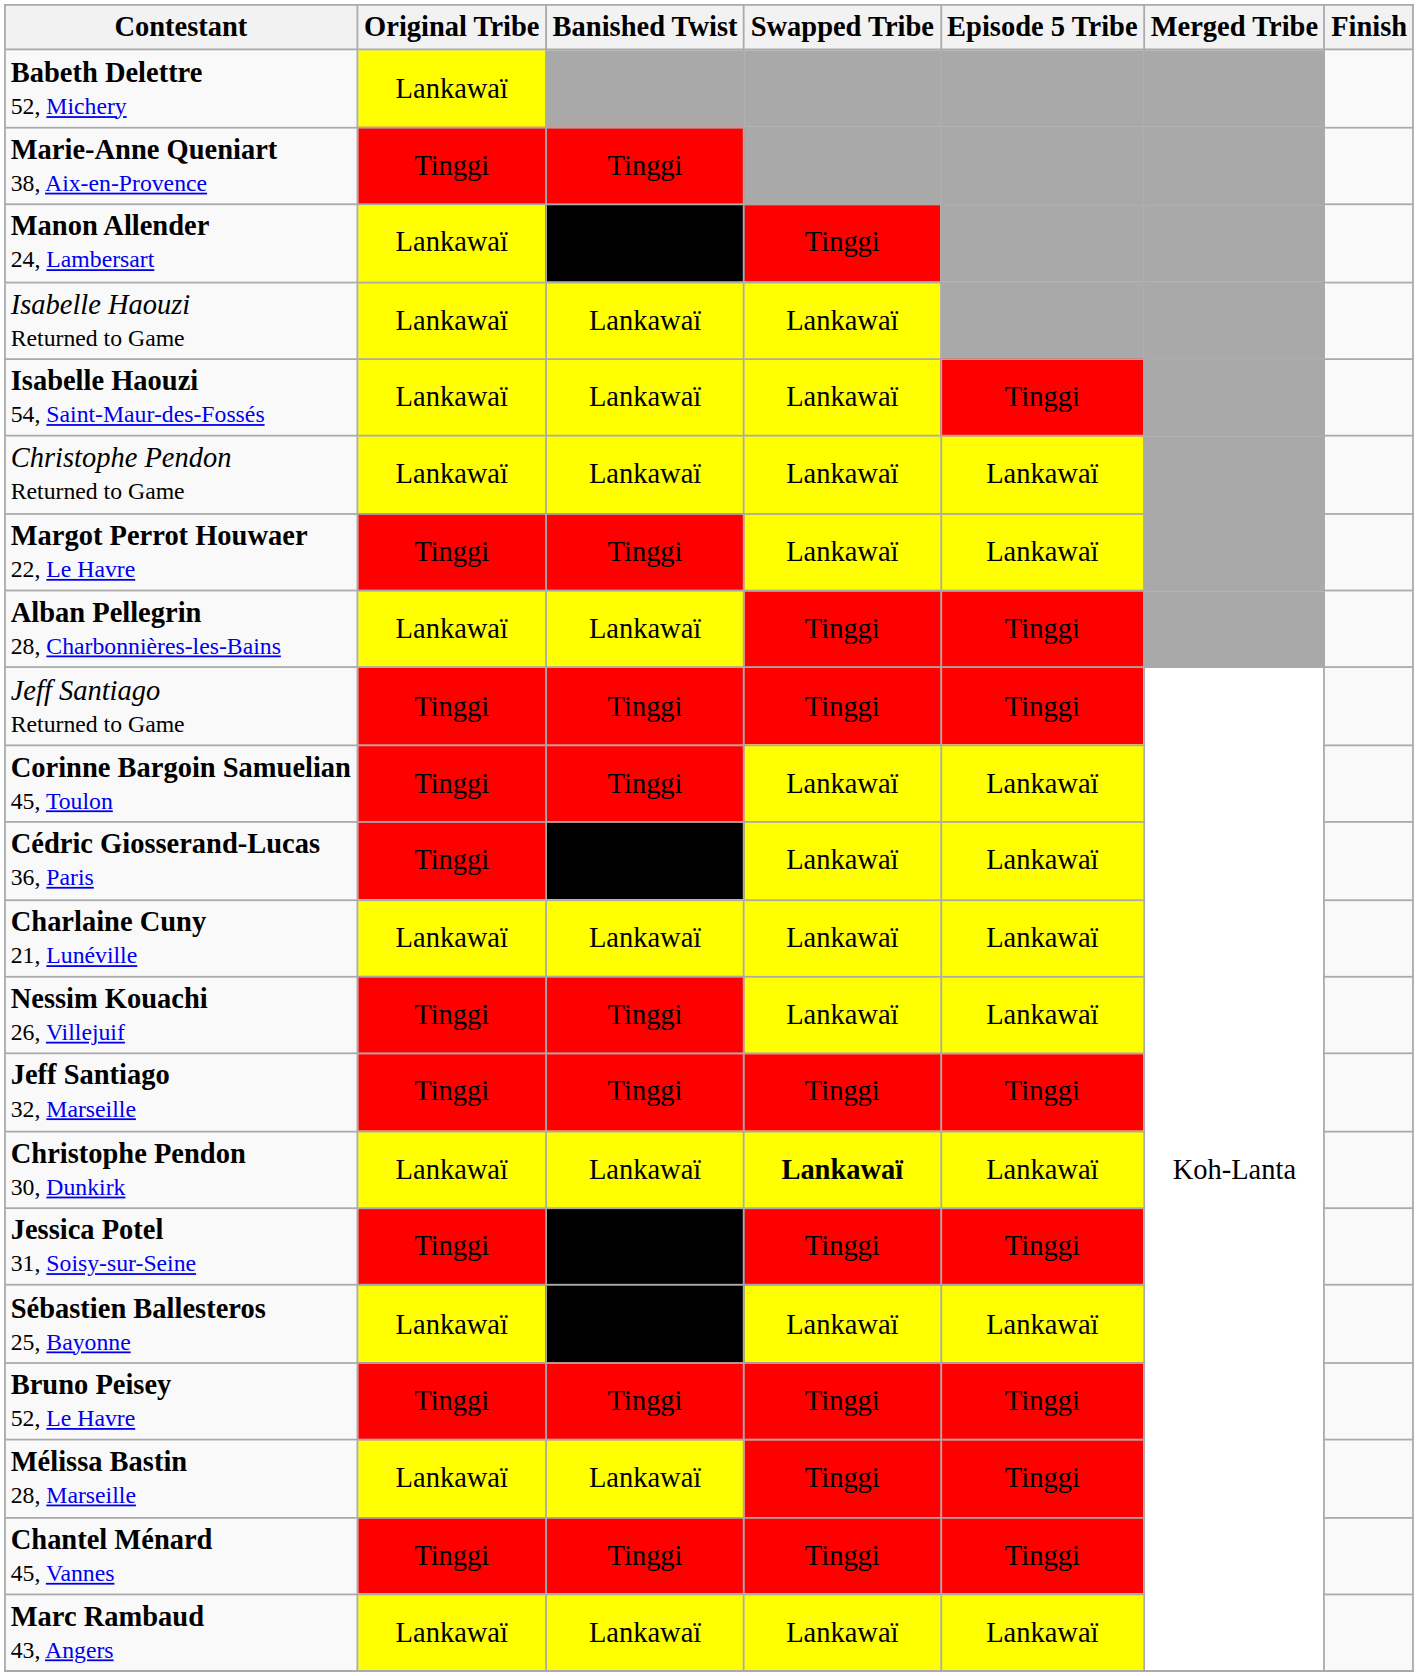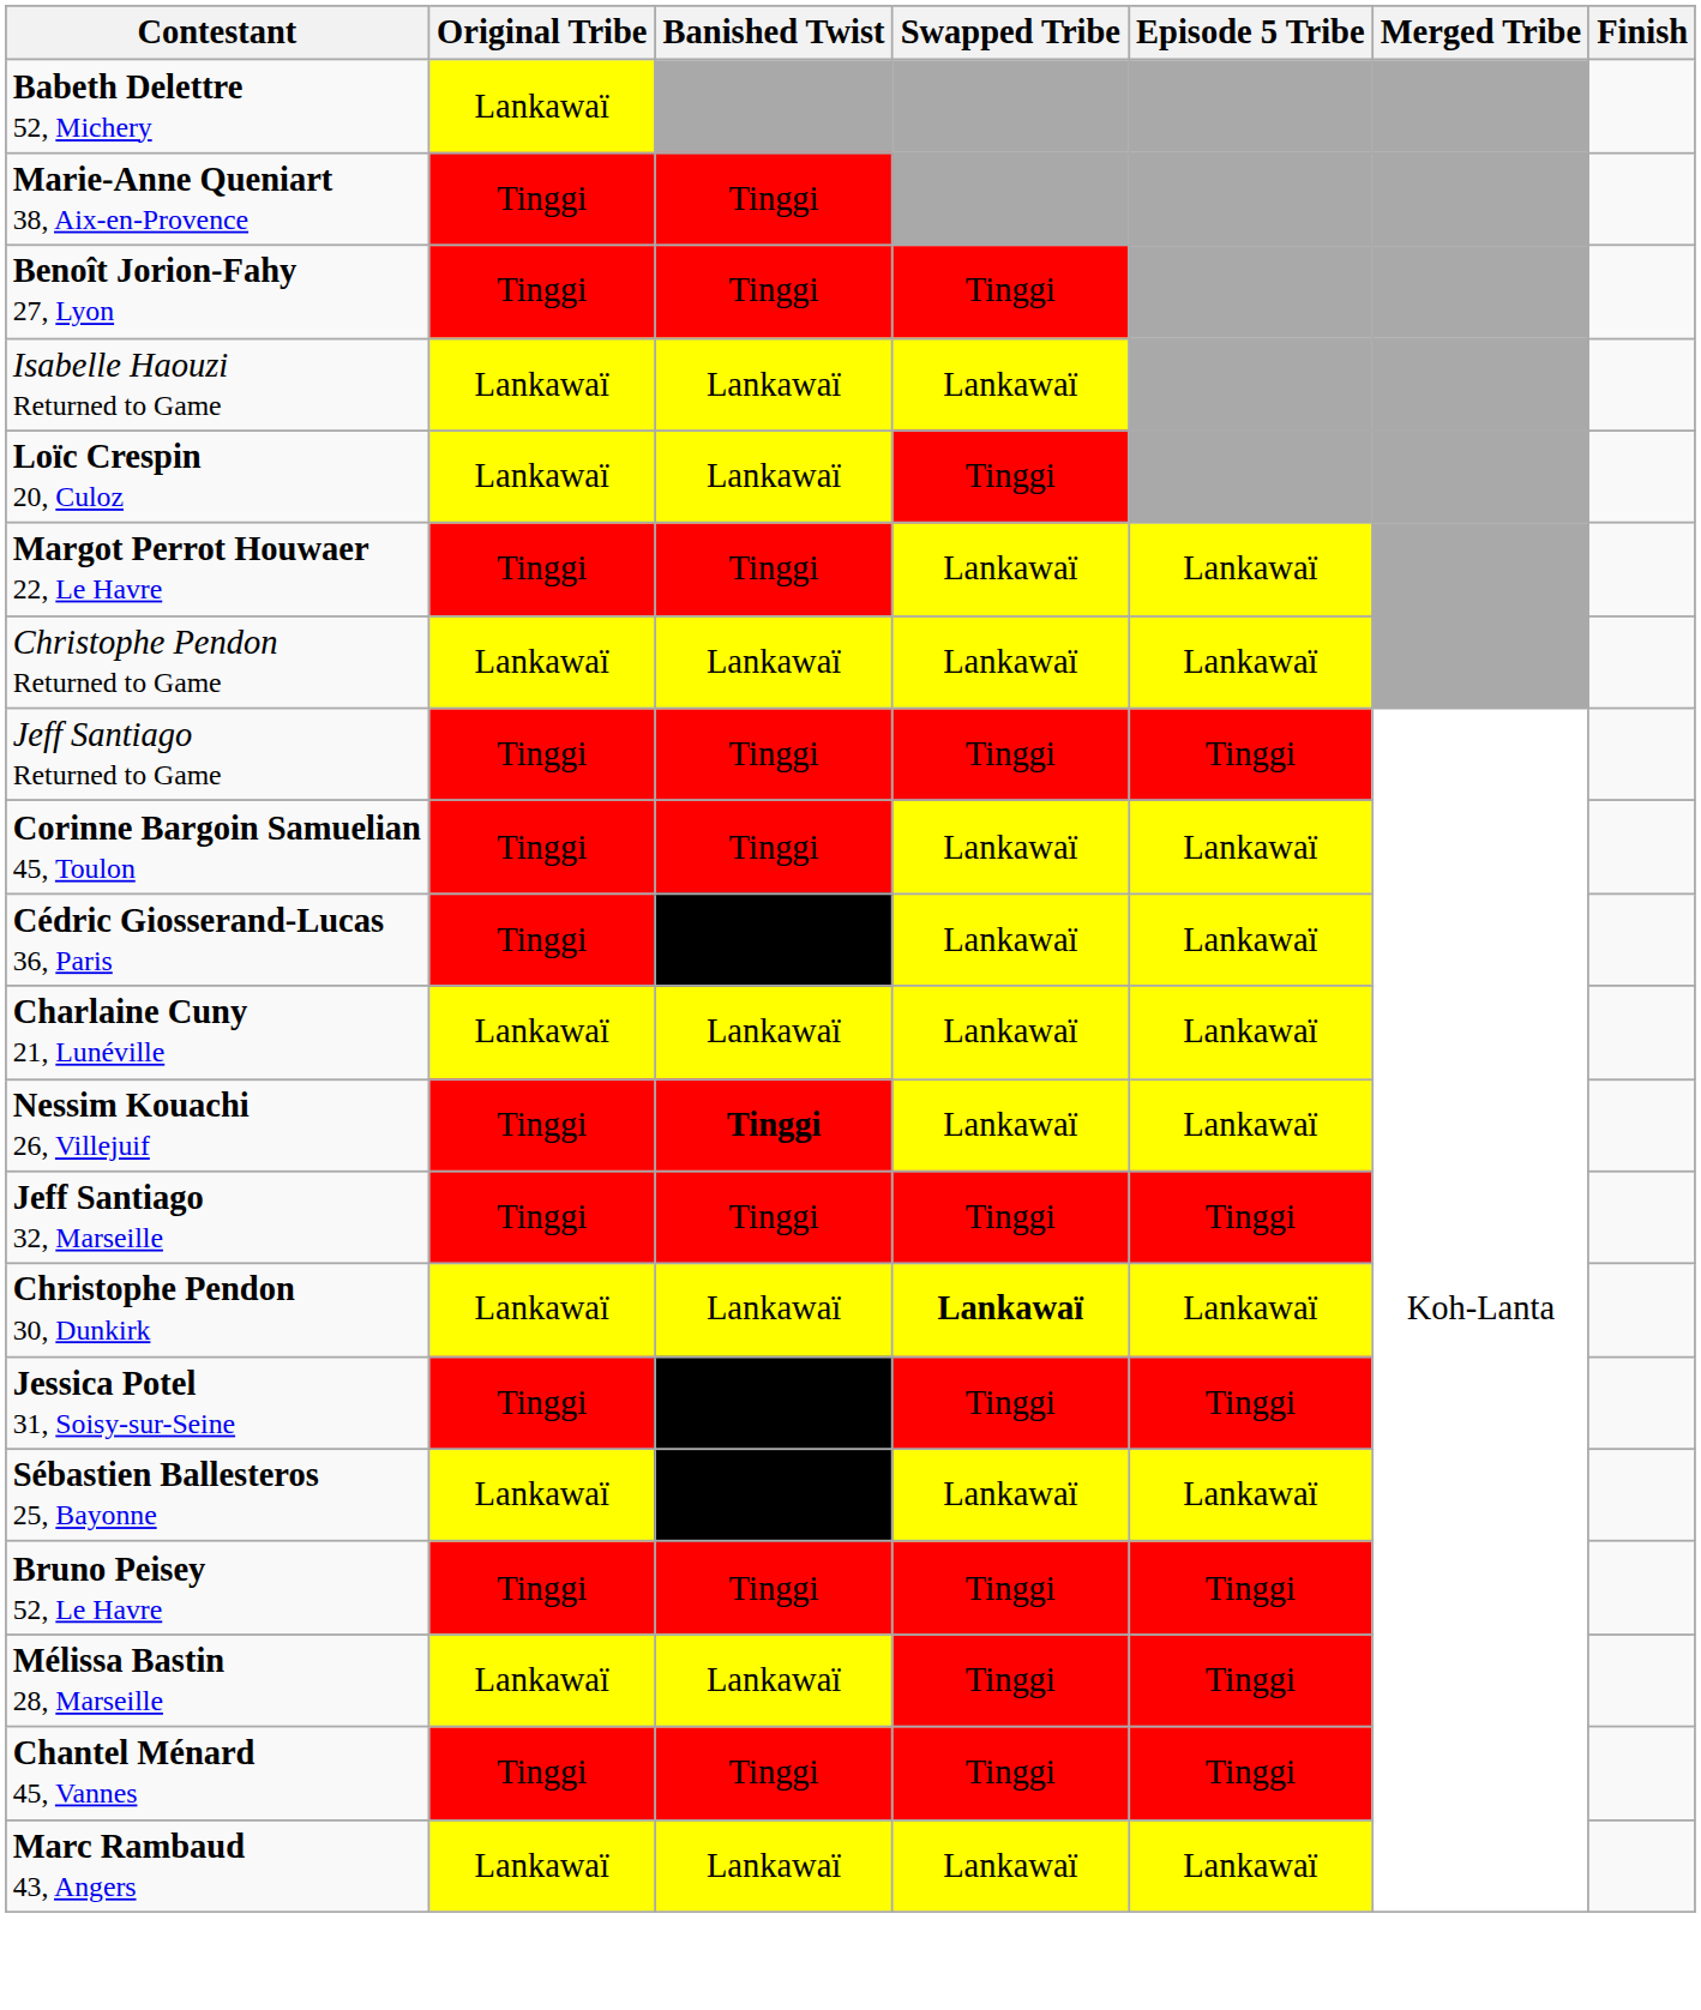+ row: Benoît Jorion-Fahy 27, Lyon | Tinggi | Tinggi | Tinggi
- row: Manon Allender 24, Lambersart | Lankawaï | Banished | Tinggi
+ row: Loïc Crespin 20, Culoz | Lankawaï | Lankawaï | Tinggi
- row: Isabelle Haouzi 54, Saint-Maur-des-Fossés | Lankawaï | Lankawaï | Lankawaï | Tinggi
rows swapped: Christophe Pendon Returned to Game <-> Margot Perrot Houwaer 22, Le Havre
- row: Alban Pellegrin 28, Charbonnières-les-Bains | Lankawaï | Lankawaï | Tinggi | Tinggi
Nessim Kouachi 26, Villejuif | Banished Twist: normal -> bold
